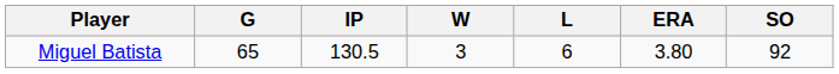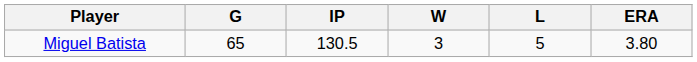- column: SO | 92
Miguel Batista | L: 6 -> 5
